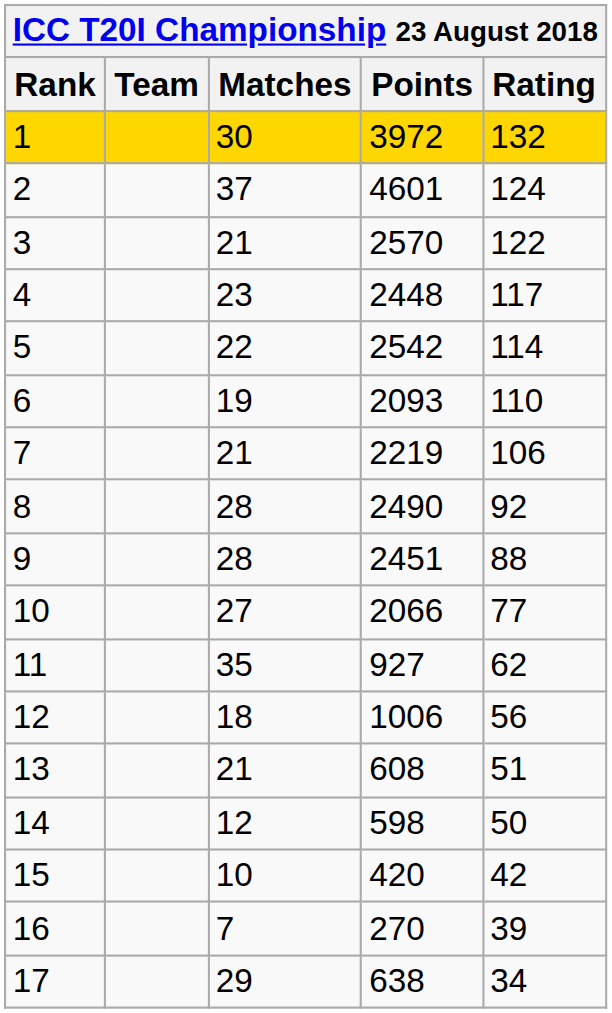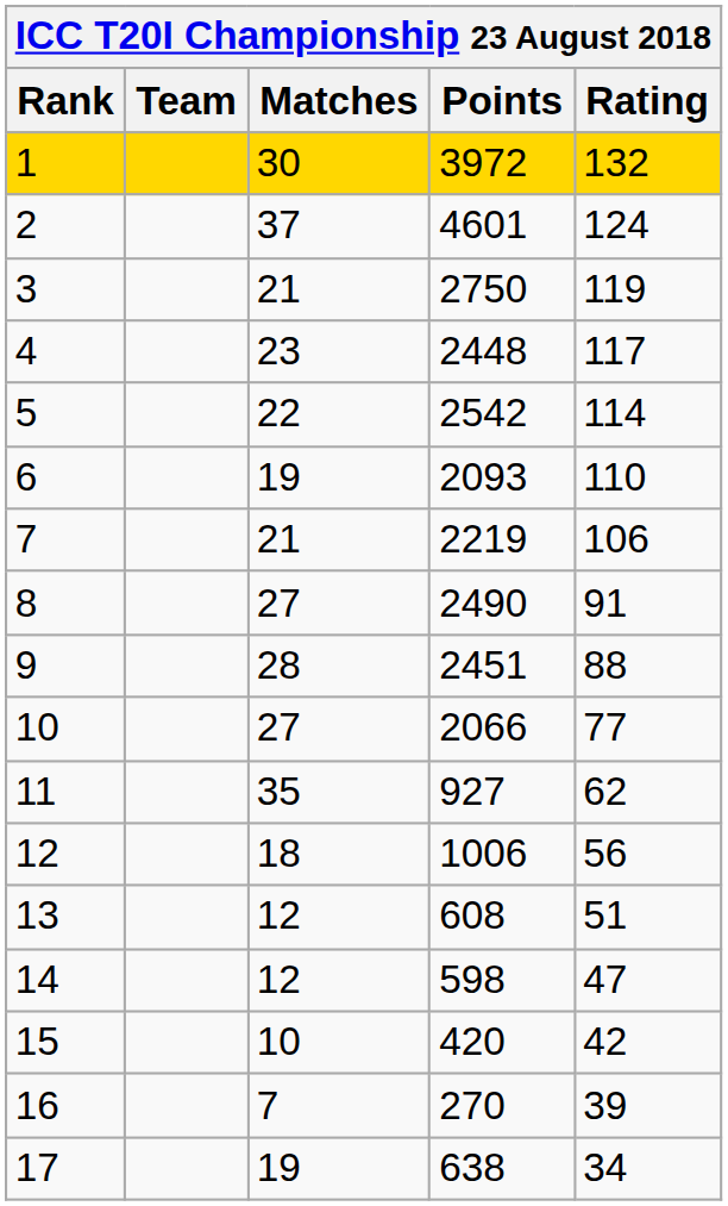3 | Points: 2570 -> 2750
3 | Rating: 122 -> 119
8 | Matches: 28 -> 27
8 | Rating: 92 -> 91
13 | Matches: 21 -> 12
14 | Rating: 50 -> 47
17 | Matches: 29 -> 19
